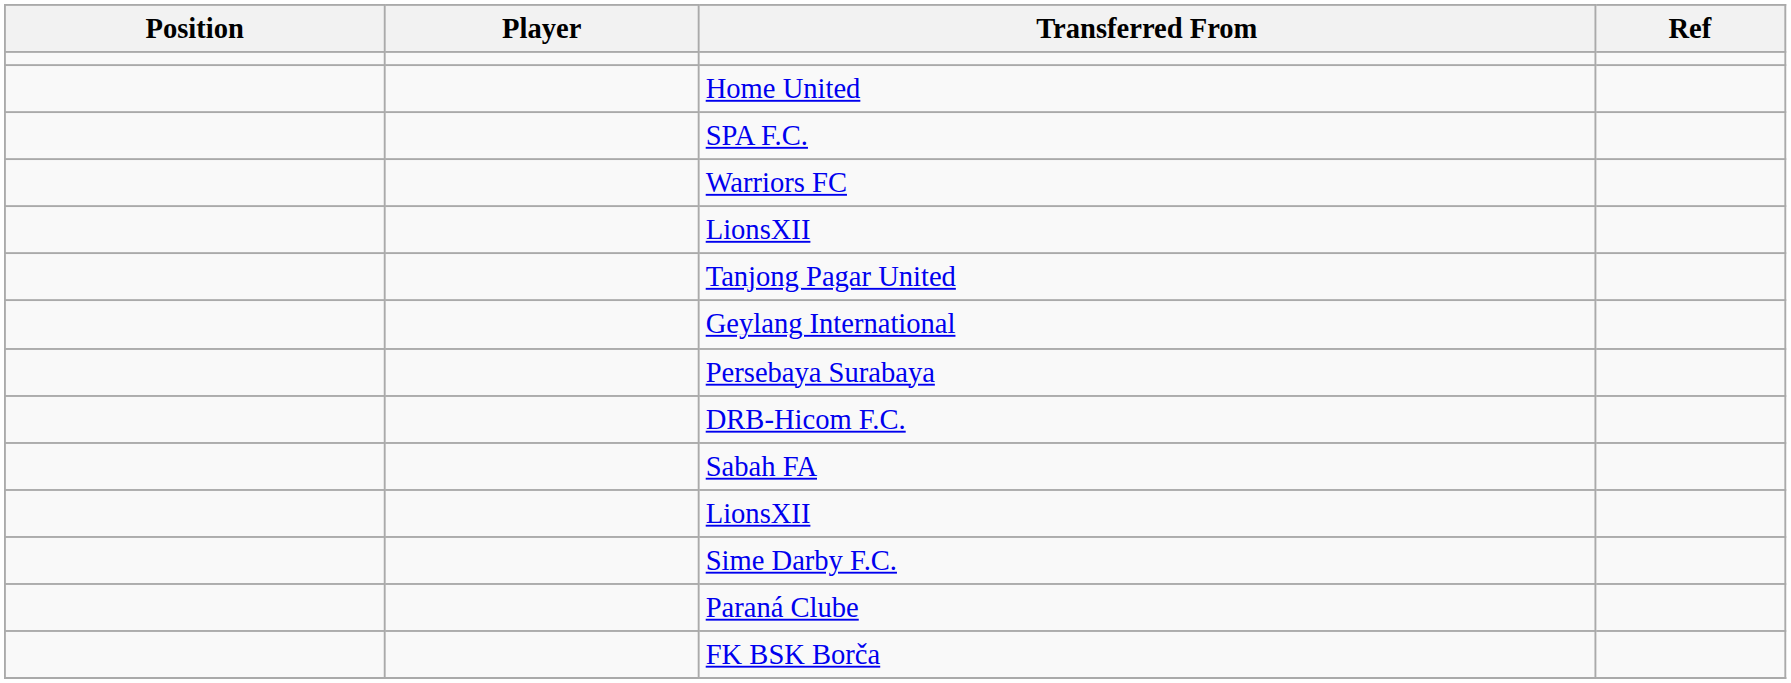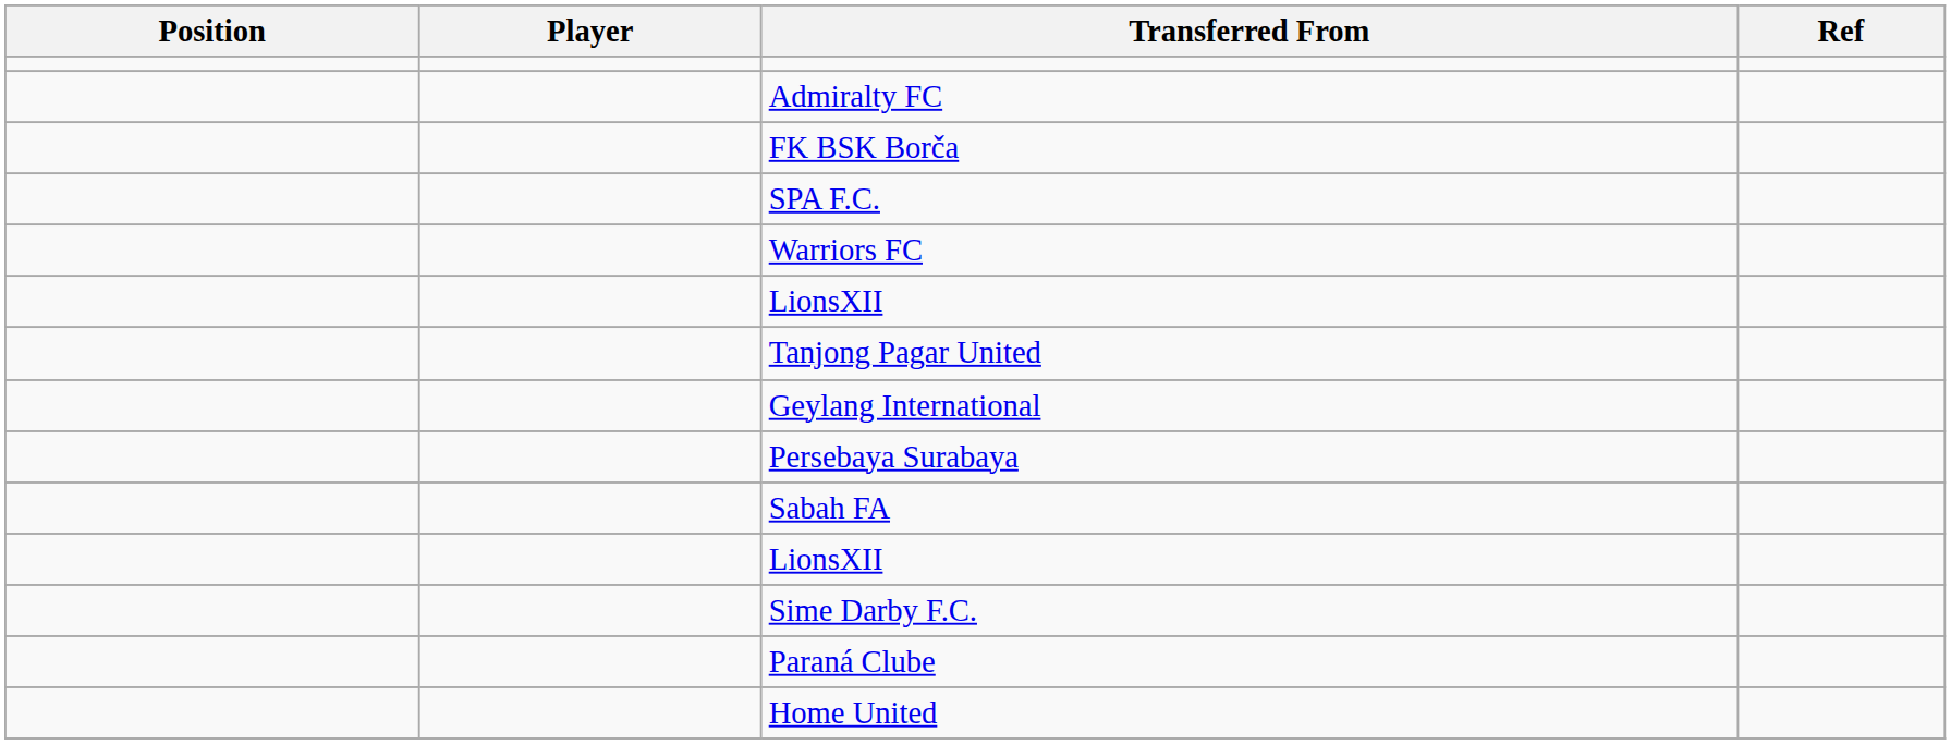+ row: Admiralty FC
rows swapped: FK BSK Borča <-> Home United
- row: DRB-Hicom F.C.
